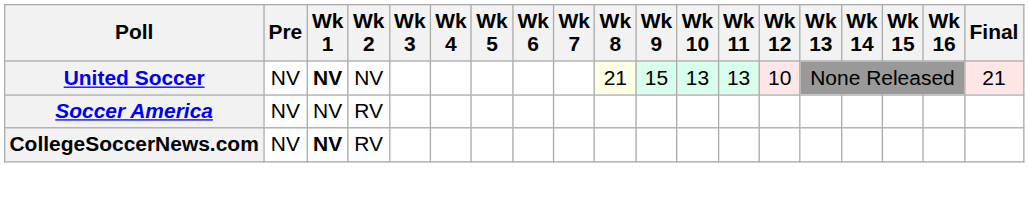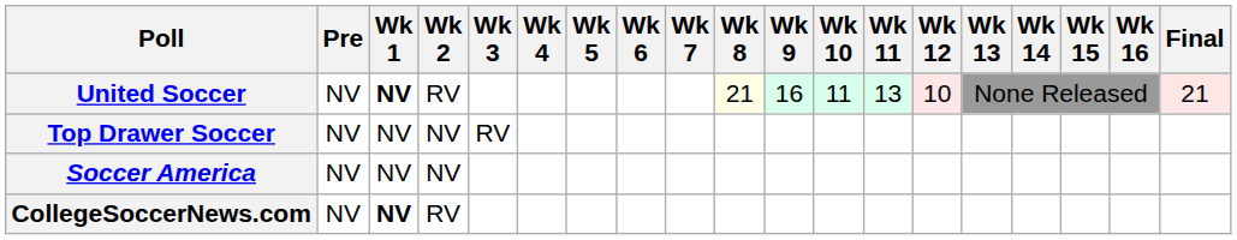United Soccer | Wk 2: NV -> RV
United Soccer | Wk 9: 15 -> 16
United Soccer | Wk 10: 13 -> 11
+ row: Top Drawer Soccer | NV | NV | NV | RV
Soccer America | Wk 2: RV -> NV
